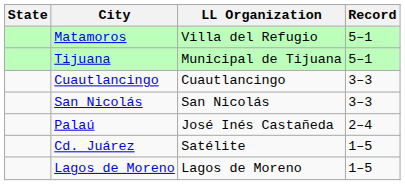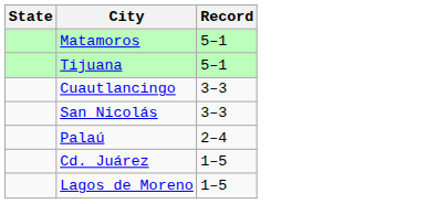- column: LL Organization | Villa del Refugio | Municipal de Tijuana | Cuautlancingo | San Nicolás | José Inés Castañeda | Satélite | Lagos de Moreno
